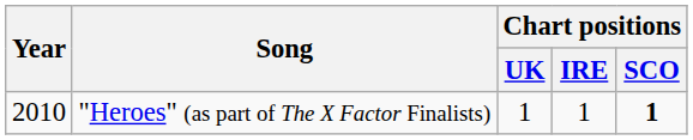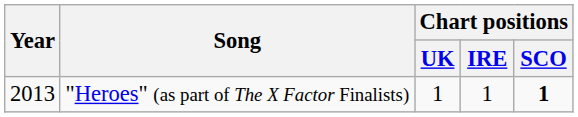"Heroes" (as part of The X Factor Finalists) | Year: 2010 -> 2013
